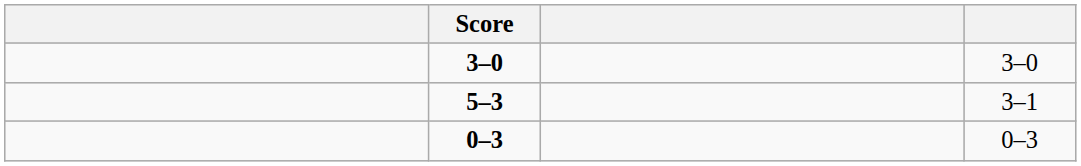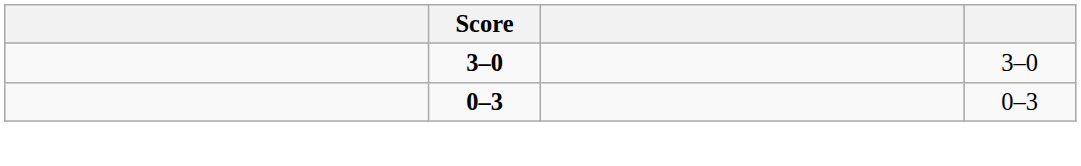- row: 5–3 | 3–1
